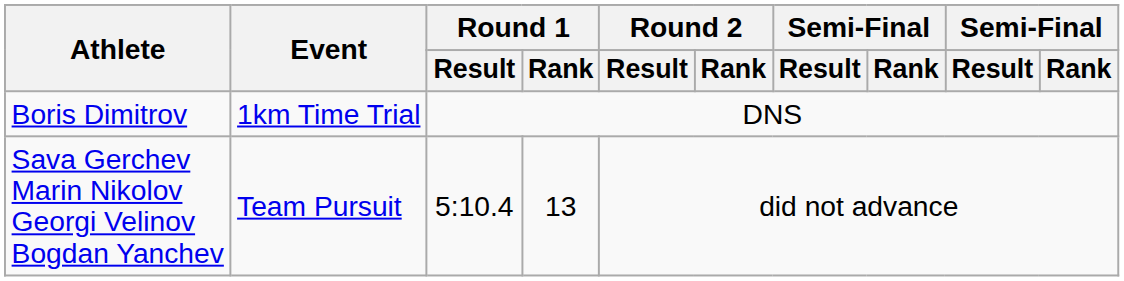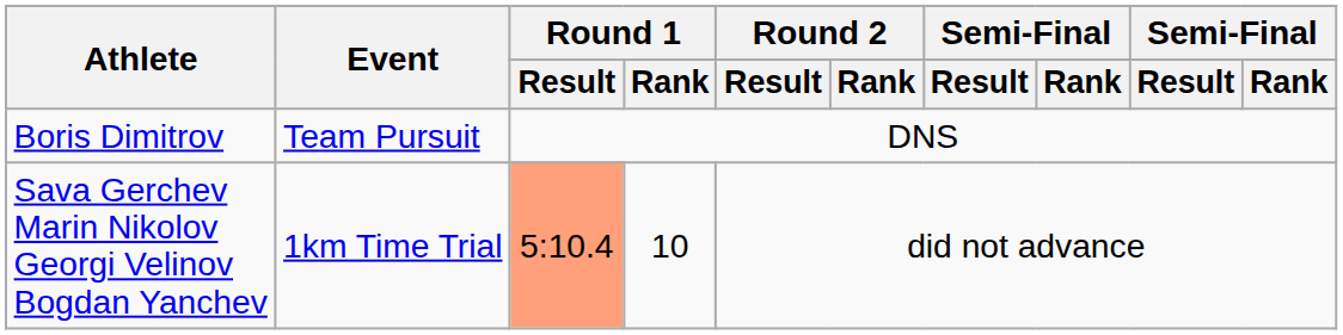Boris Dimitrov | Event: 1km Time Trial -> Team Pursuit
Sava Gerchev Marin Nikolov Georgi Velinov Bogdan Yanchev | Event: Team Pursuit -> 1km Time Trial
Sava Gerchev Marin Nikolov Georgi Velinov Bogdan Yanchev | Round 1 / Result: no background -> lightsalmon background
Sava Gerchev Marin Nikolov Georgi Velinov Bogdan Yanchev | Round 1 / Rank: 13 -> 10
